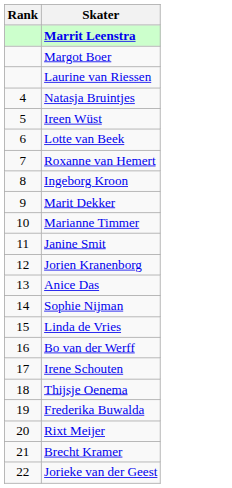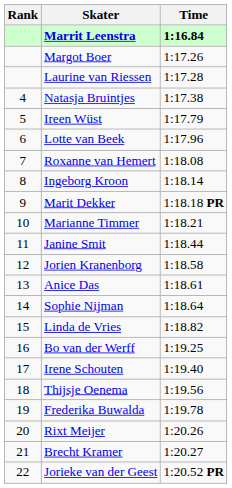+ column: Time | 1:16.84 | 1:17.26 | 1:17.28 | 1:17.38 | 1:17.79 | 1:17.96 | 1:18.08 | 1:18.14 | 1:18.18 PR | 1:18.21 | 1:18.44 | 1:18.58 | 1:18.61 | 1:18.64 | 1:18.82 | 1:19.25 | 1:19.40 | 1:19.56 | 1:19.78 | 1:20.26 | 1:20.27 | 1:20.52 PR
